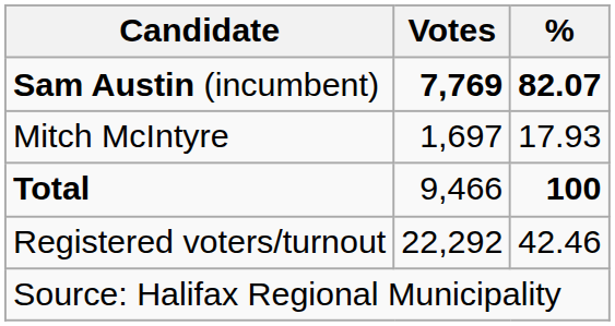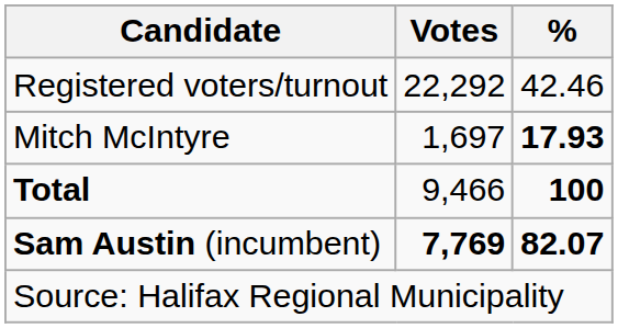rows swapped: Sam Austin (incumbent) <-> Registered voters/turnout
Mitch McIntyre | %: normal -> bold
